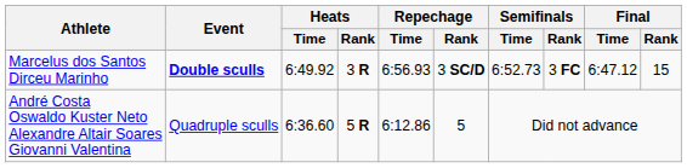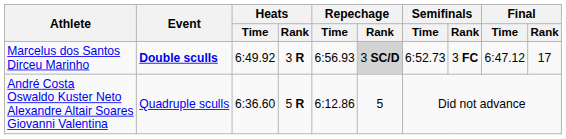Marcelus dos Santos Dirceu Marinho | Repechage / Rank: no background -> lightgrey background
Marcelus dos Santos Dirceu Marinho | Final / Rank: 15 -> 17
